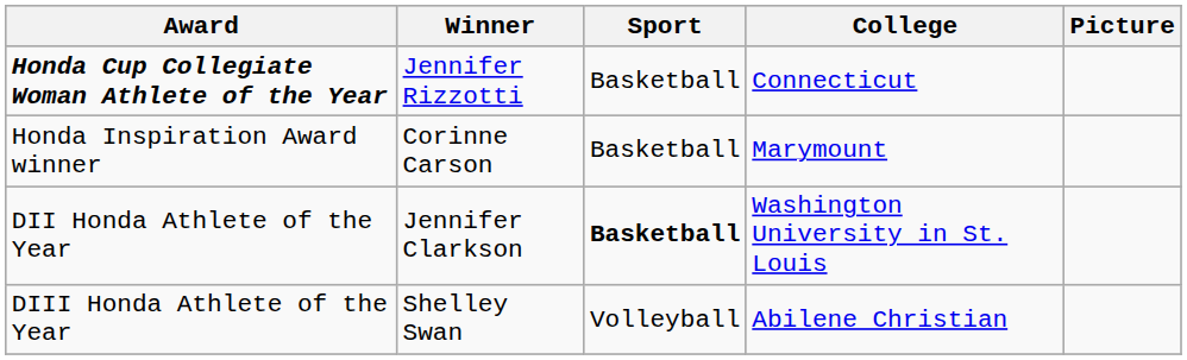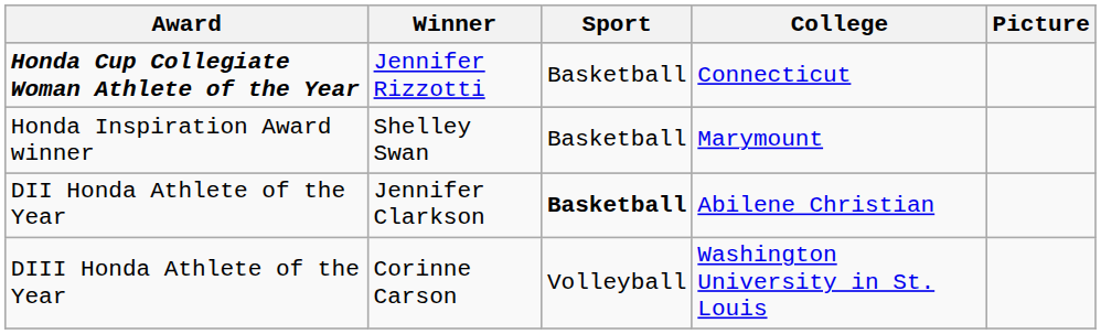Honda Inspiration Award winner | Winner: Corinne Carson -> Shelley Swan
DII Honda Athlete of the Year | College: Washington University in St. Louis -> Abilene Christian
DIII Honda Athlete of the Year | Winner: Shelley Swan -> Corinne Carson
DIII Honda Athlete of the Year | College: Abilene Christian -> Washington University in St. Louis
